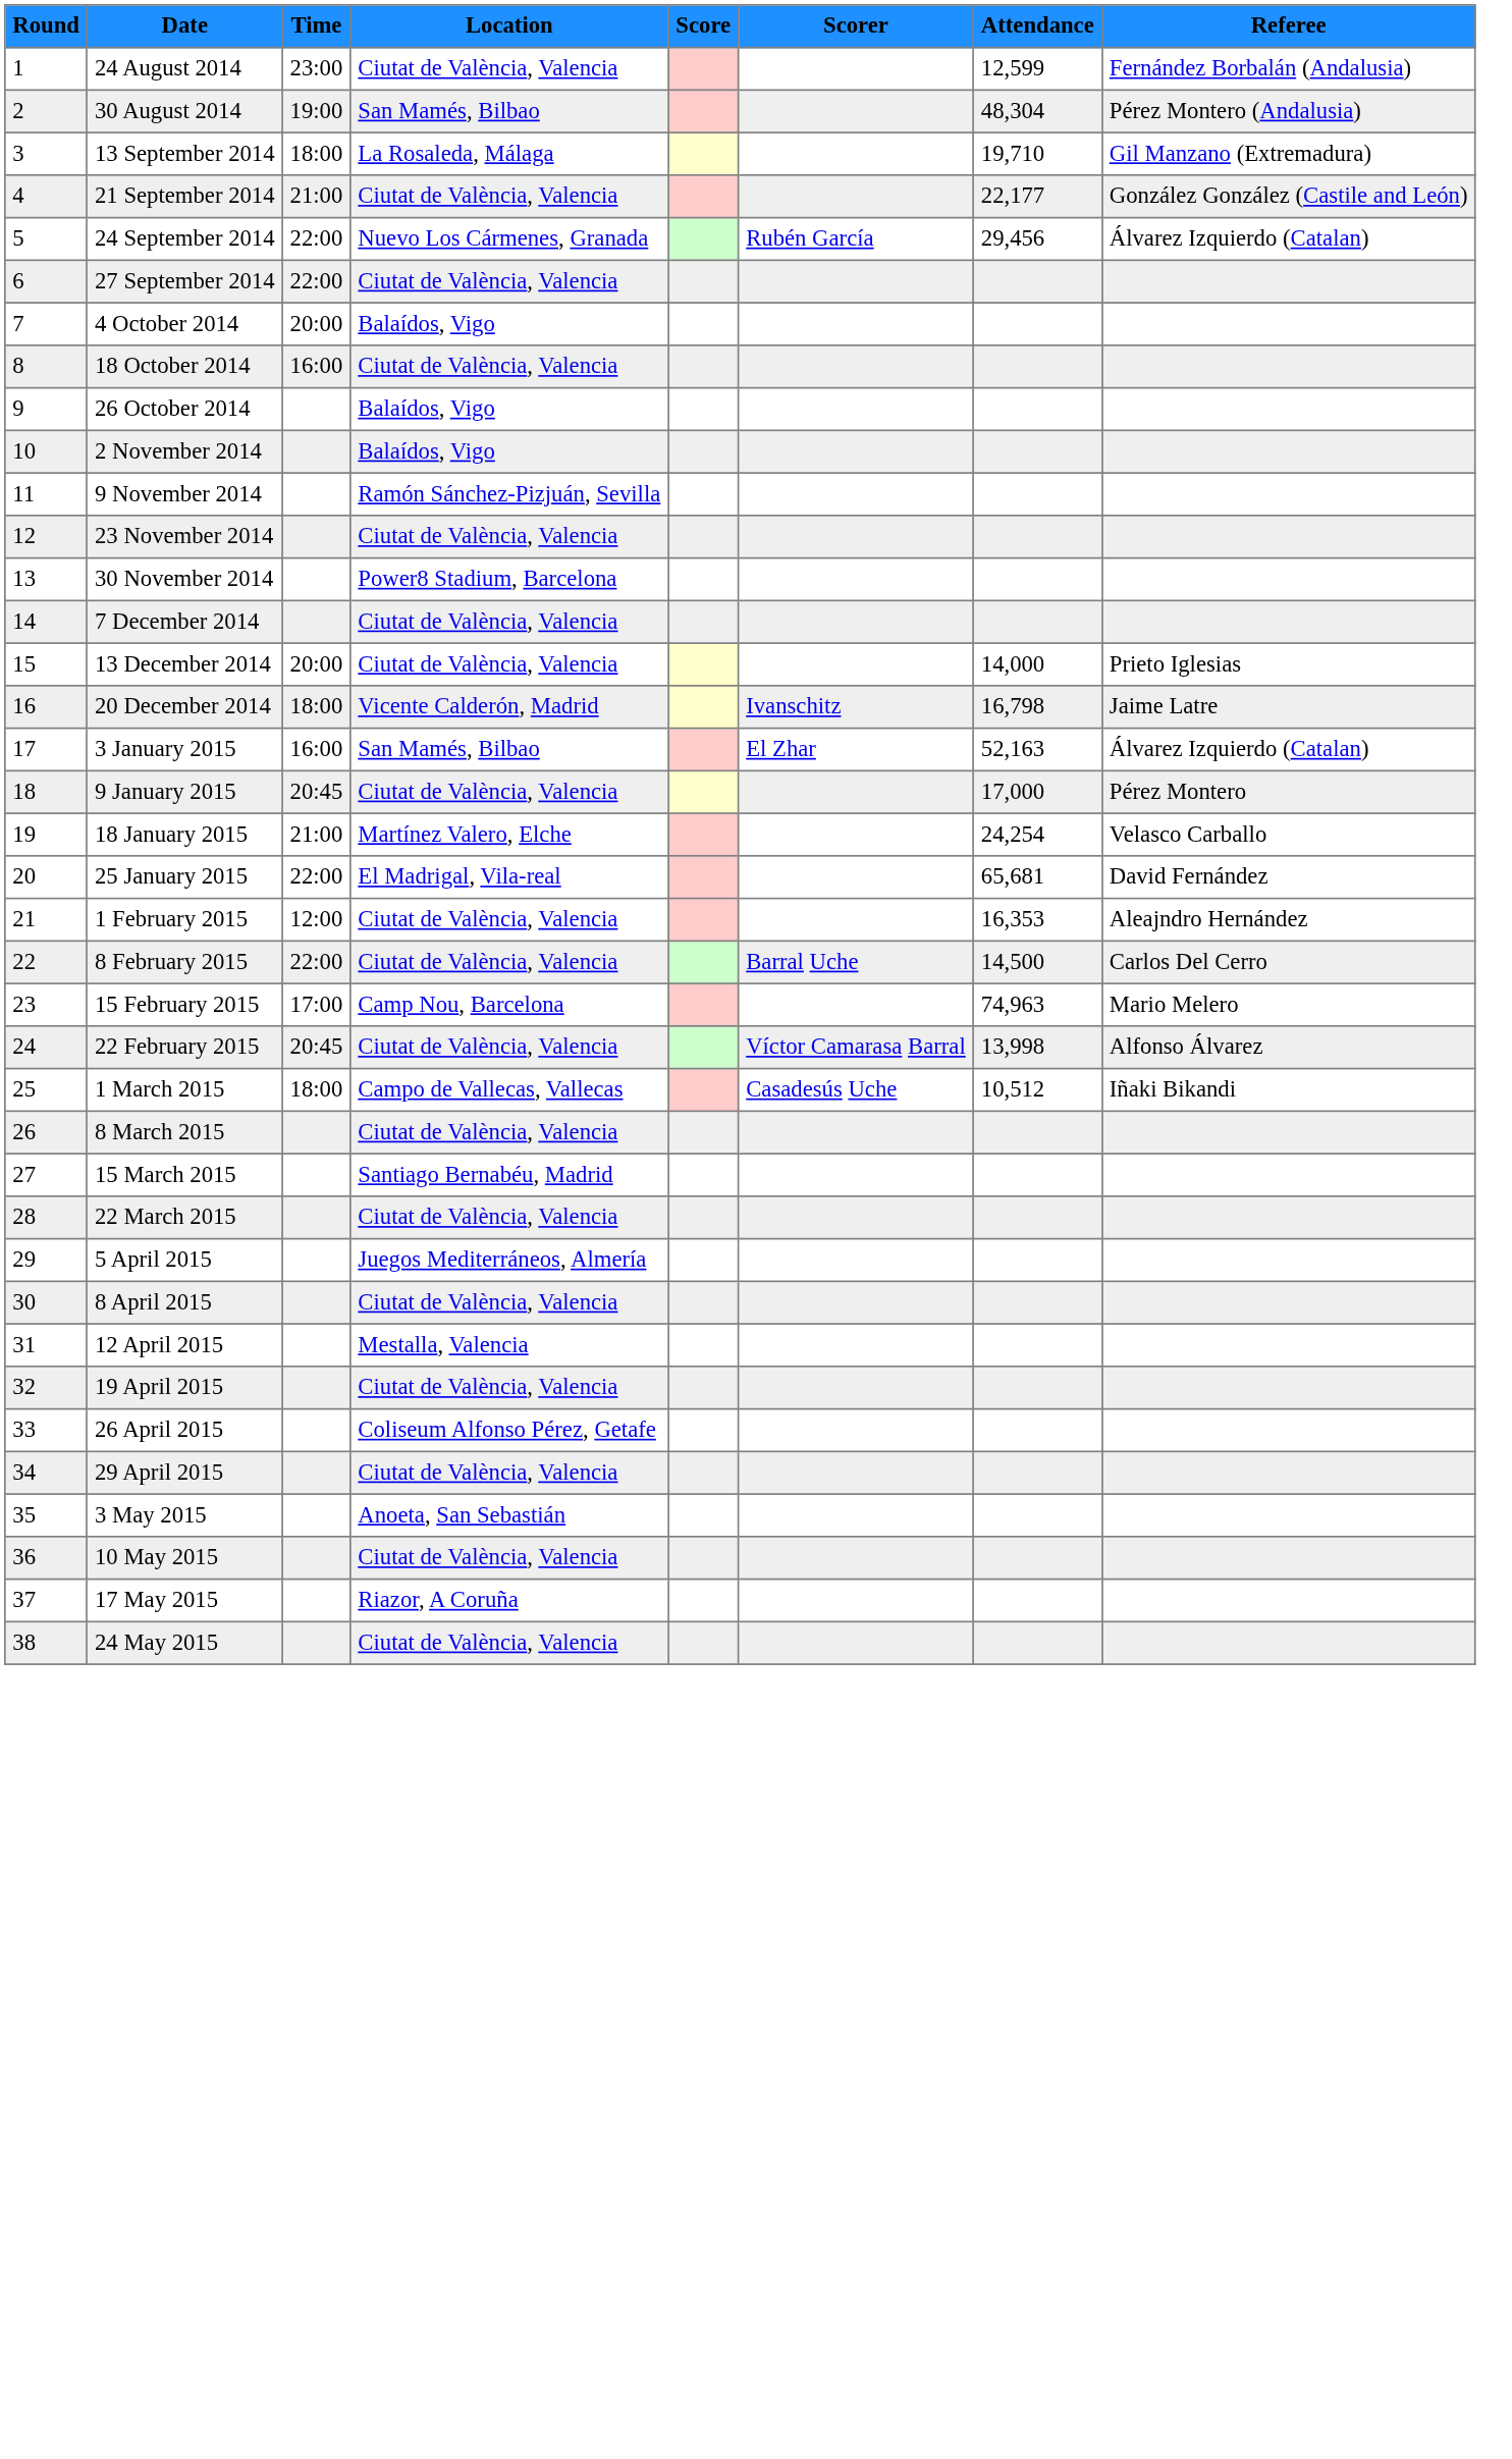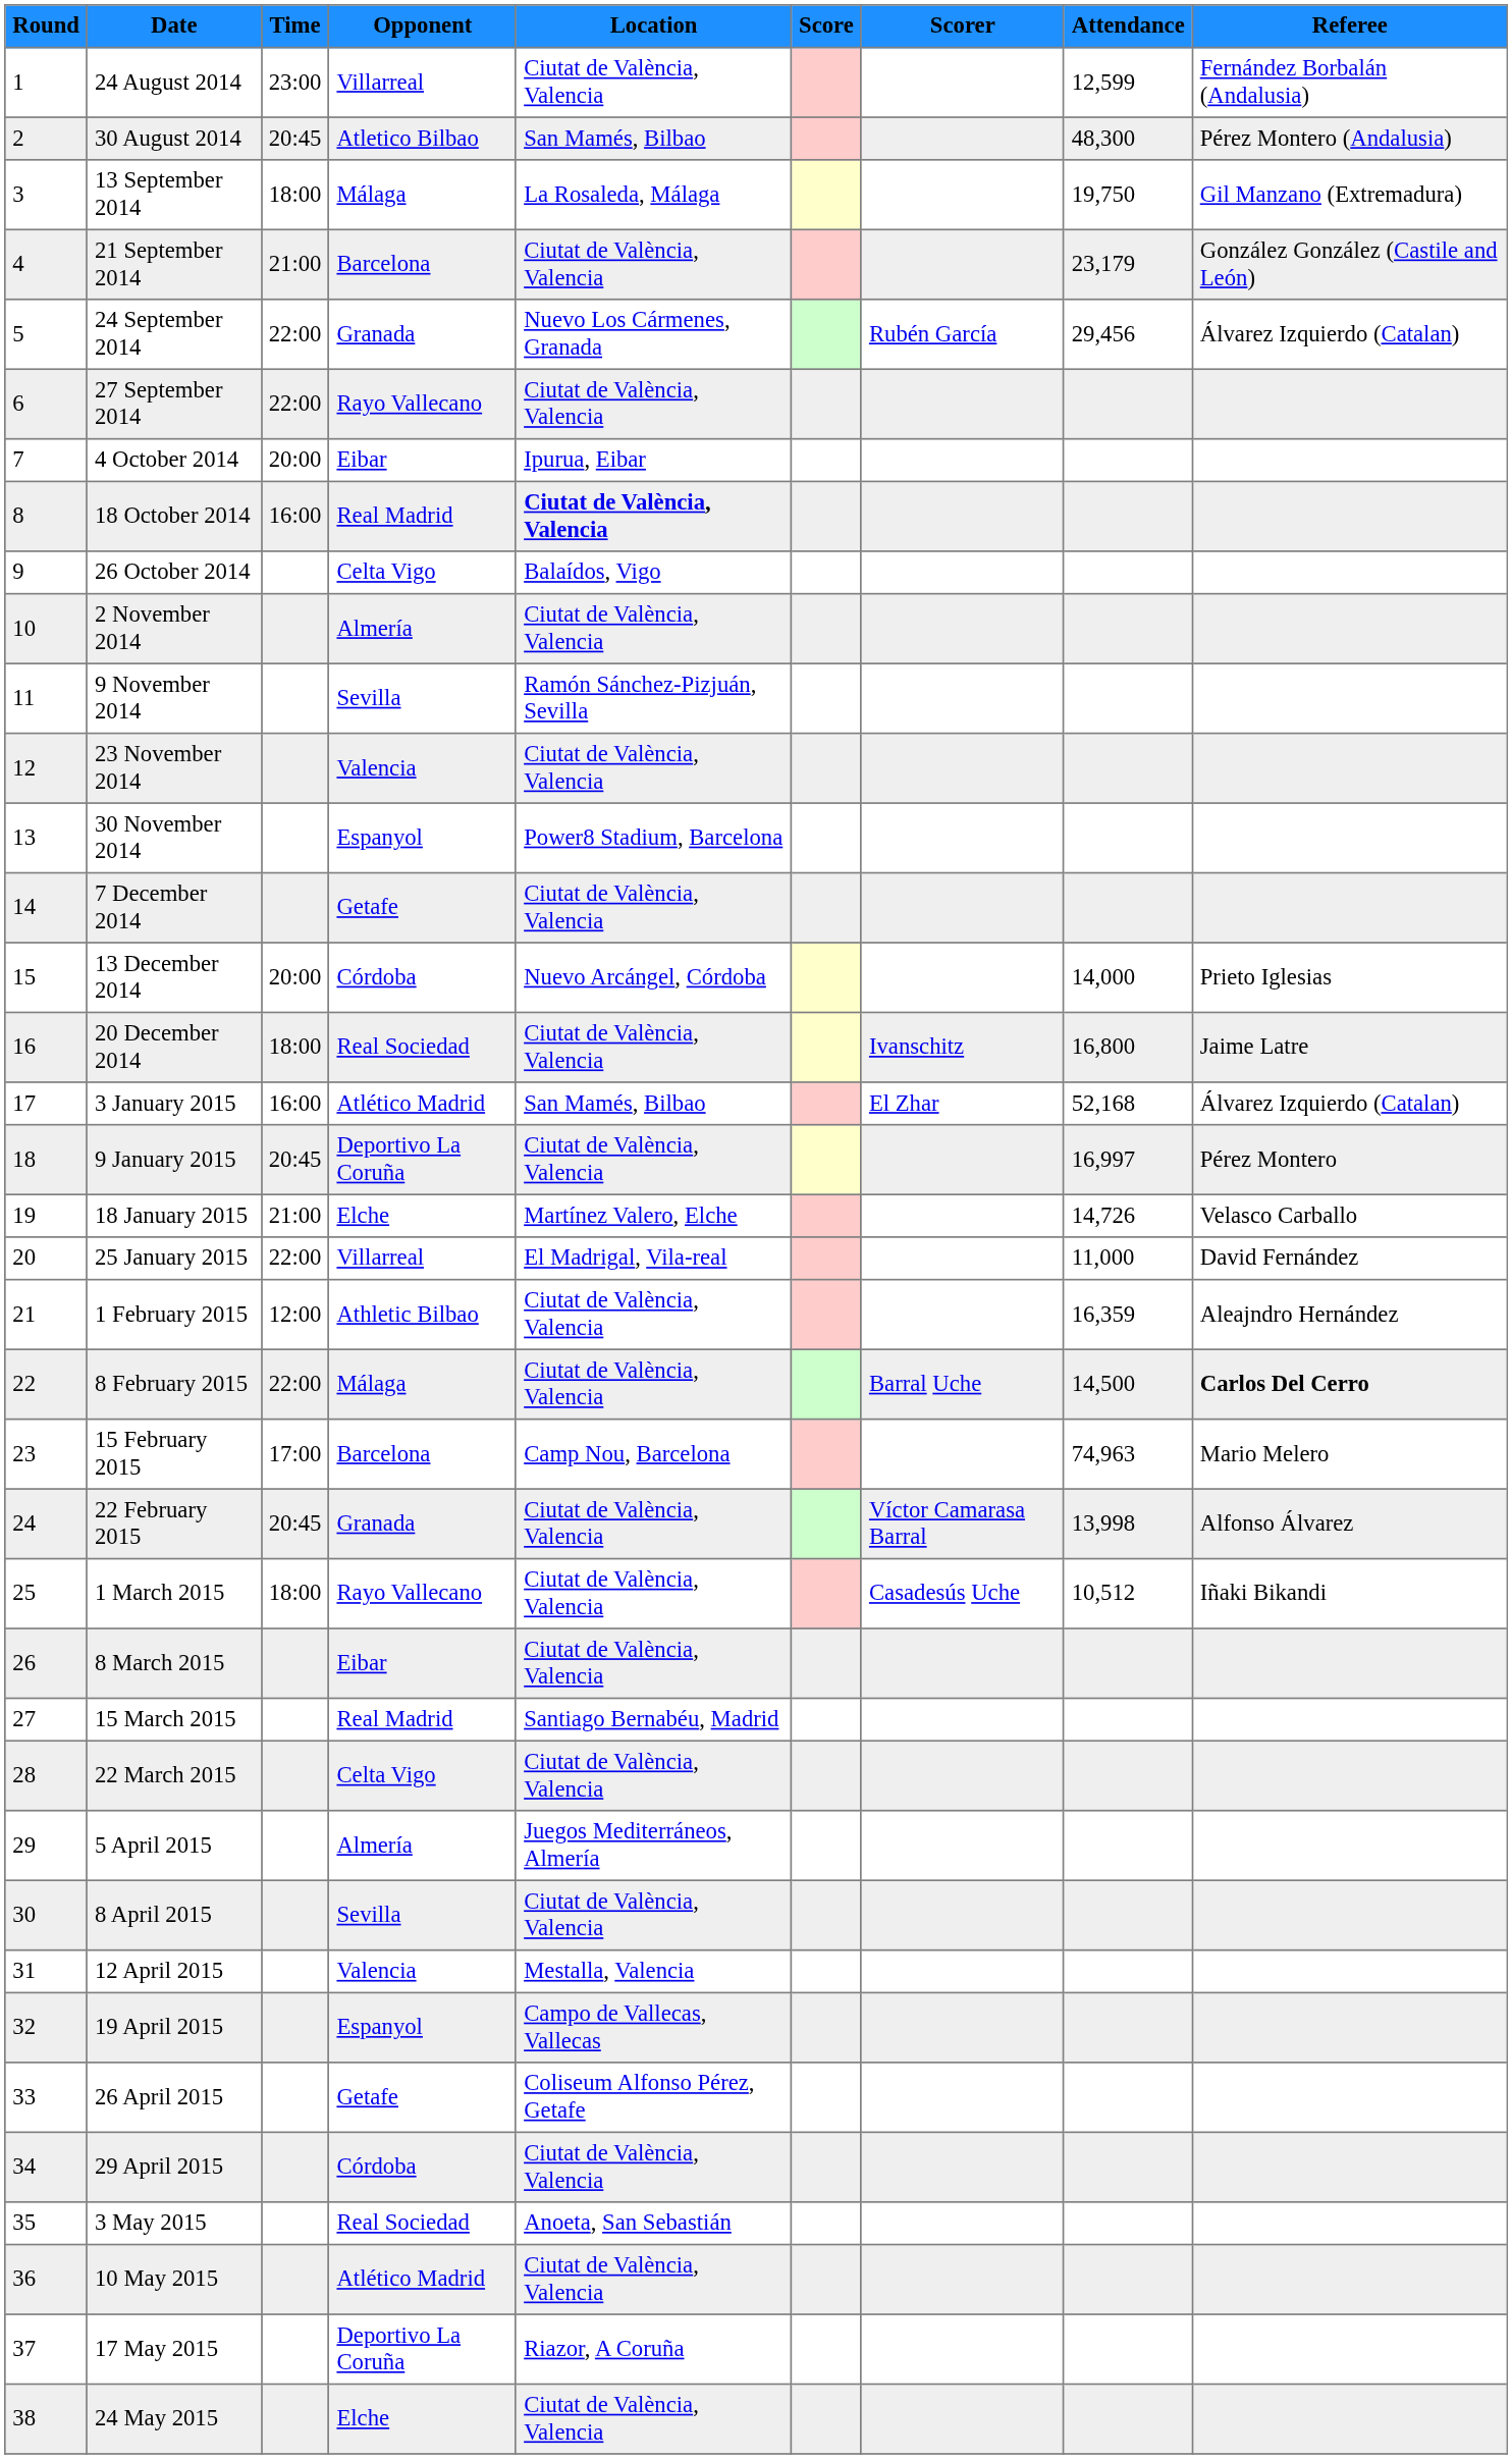+ column: Opponent | Villarreal | Atletico Bilbao | Málaga | Barcelona | Granada | Rayo Vallecano | Eibar | Real Madrid | Celta Vigo | Almería | Sevilla | Valencia | Espanyol | Getafe | Córdoba | Real Sociedad | Atlético Madrid | Deportivo La Coruña | Elche | Villarreal | Athletic Bilbao | Málaga | Barcelona | Granada | Rayo Vallecano | Eibar | Real Madrid | Celta Vigo | Almería | Sevilla | Valencia | Espanyol | Getafe | Córdoba | Real Sociedad | Atlético Madrid | Deportivo La Coruña | Elche
30 August 2014 | Time: 19:00 -> 20:45
30 August 2014 | Attendance: 48,304 -> 48,300
13 September 2014 | Attendance: 19,710 -> 19,750
21 September 2014 | Attendance: 22,177 -> 23,179
4 October 2014 | Location: Balaídos, Vigo -> Ipurua, Eibar
18 October 2014 | Location: normal -> bold
2 November 2014 | Location: Balaídos, Vigo -> Ciutat de València, Valencia
13 December 2014 | Location: Ciutat de València, Valencia -> Nuevo Arcángel, Córdoba
20 December 2014 | Location: Vicente Calderón, Madrid -> Ciutat de València, Valencia
20 December 2014 | Attendance: 16,798 -> 16,800
3 January 2015 | Attendance: 52,163 -> 52,168
9 January 2015 | Attendance: 17,000 -> 16,997
18 January 2015 | Attendance: 24,254 -> 14,726
25 January 2015 | Attendance: 65,681 -> 11,000
1 February 2015 | Attendance: 16,353 -> 16,359
8 February 2015 | Referee: normal -> bold
1 March 2015 | Location: Campo de Vallecas, Vallecas -> Ciutat de València, Valencia
19 April 2015 | Location: Ciutat de València, Valencia -> Campo de Vallecas, Vallecas
